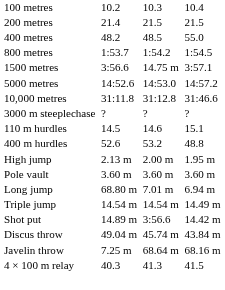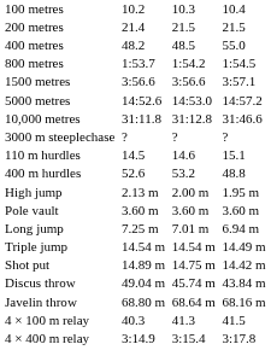1500 metres | column 5: 14.75 m -> 3:56.6
Long jump | column 3: 68.80 m -> 7.25 m
Shot put | column 5: 3:56.6 -> 14.75 m
Javelin throw | column 3: 7.25 m -> 68.80 m
+ row: 4 × 400 m relay | 3:14.9 | 3:15.4 | 3:17.8
